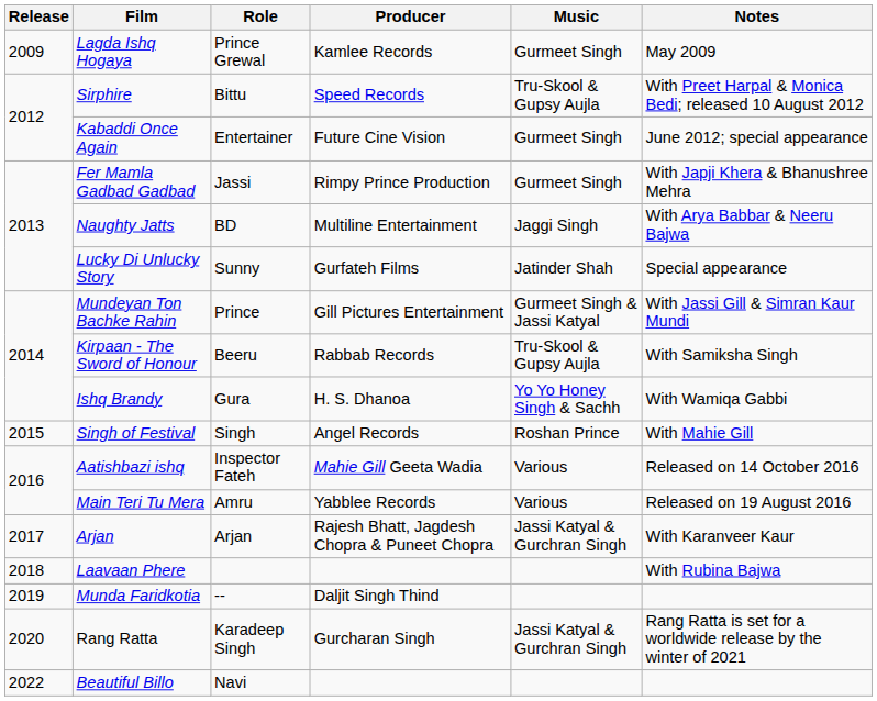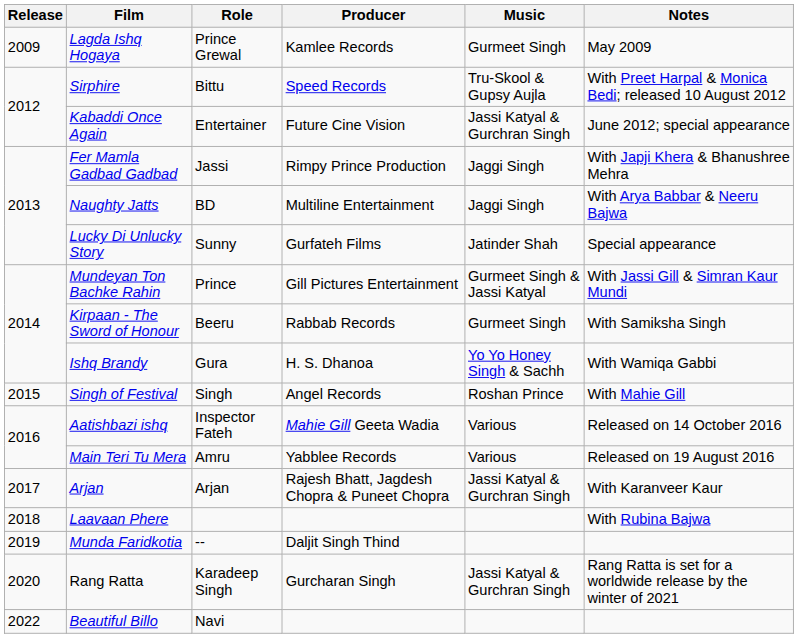Kabaddi Once Again | Music: Gurmeet Singh -> Jassi Katyal & Gurchran Singh
Fer Mamla Gadbad Gadbad | Music: Gurmeet Singh -> Jaggi Singh
Kirpaan - The Sword of Honour | Music: Tru-Skool & Gupsy Aujla -> Gurmeet Singh
